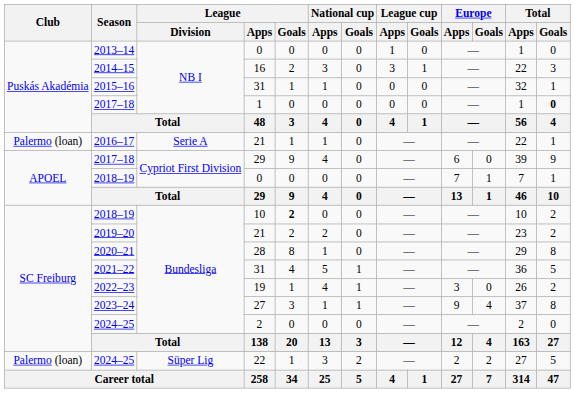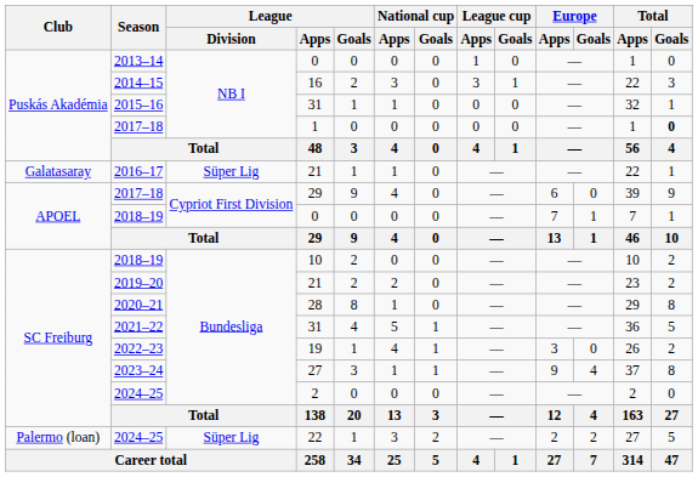2016–17 | Club: Palermo (loan) -> Galatasaray
2016–17 | League / Division: Serie A -> Süper Lig
2018–19 / 10 | League / Goals: bold -> normal
